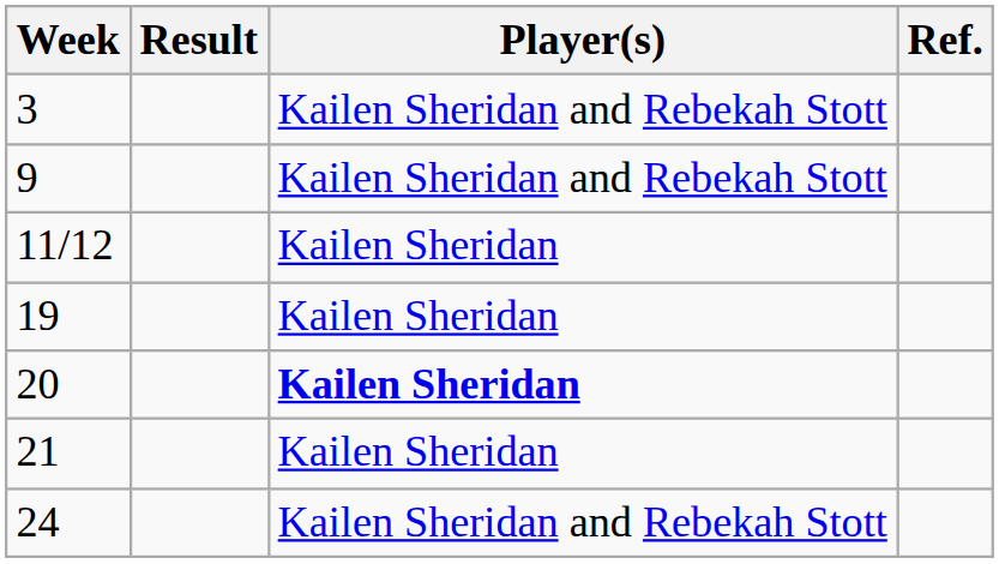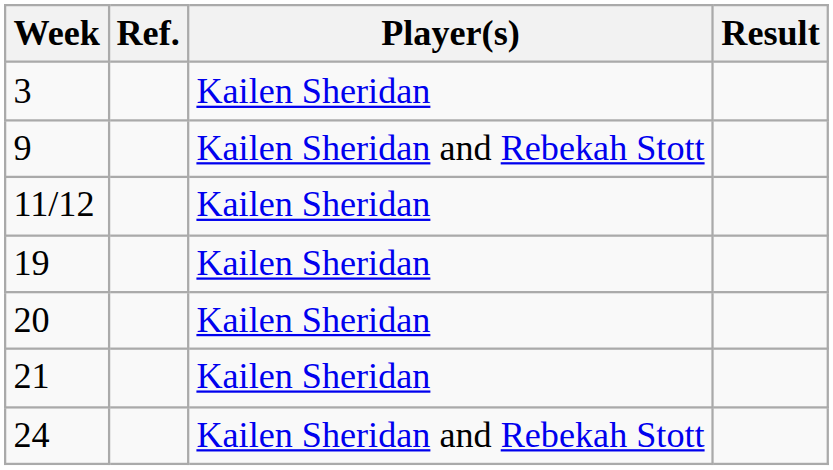columns swapped: Result <-> Ref.
3 | Player(s): Kailen Sheridan and Rebekah Stott -> Kailen Sheridan
20 | Player(s): bold -> normal
